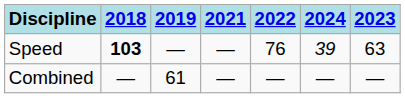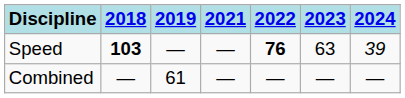columns swapped: 2023 <-> 2024
Speed | 2022: normal -> bold
